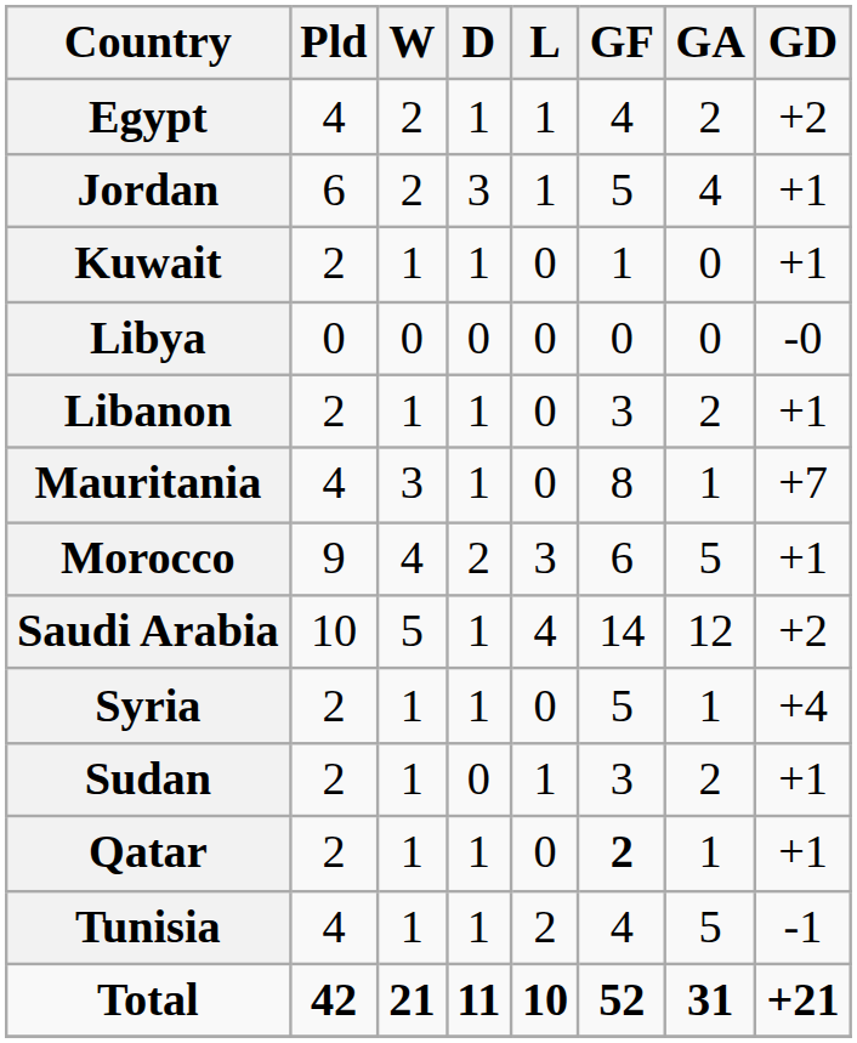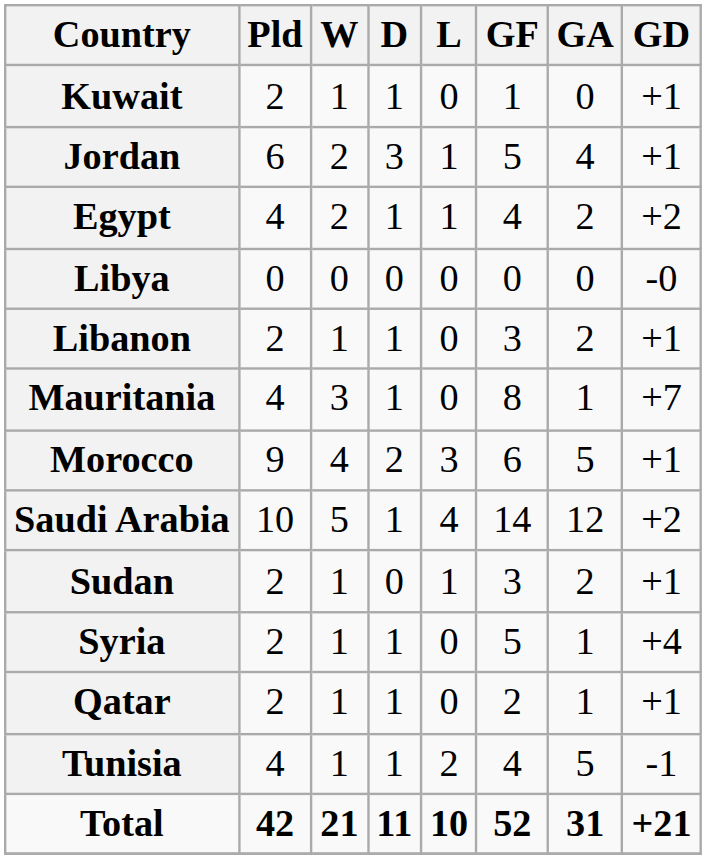rows swapped: Egypt <-> Kuwait
rows swapped: Syria <-> Sudan
Qatar | GF: bold -> normal
